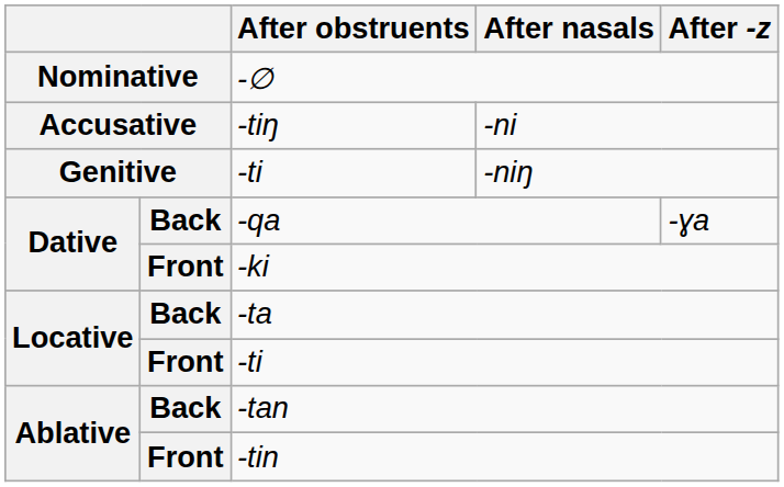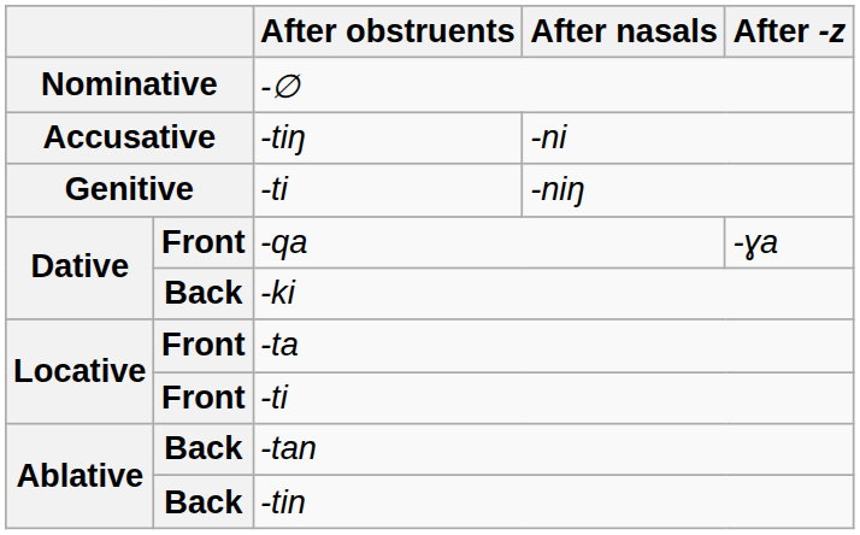-qa | column 2: Back -> Front
-ki | column 2: Front -> Back
-ta | column 2: Back -> Front
-tin | column 2: Front -> Back
